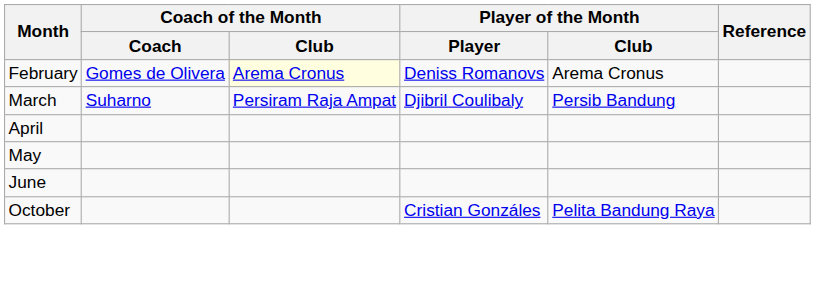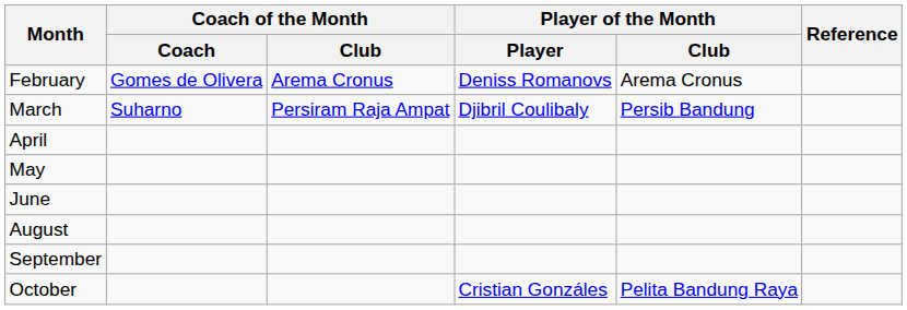February | Coach of the Month / Club: lightyellow background -> no background
+ row: August
+ row: September
